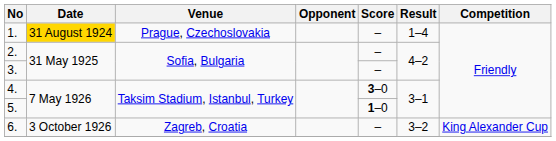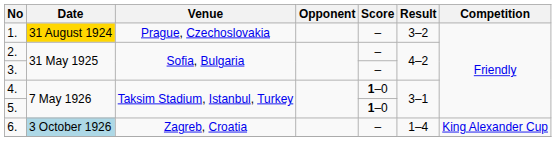1. | Result: 1–4 -> 3–2
4. | Score: 3–0 -> 1–0
6. | Date: no background -> lightblue background
6. | Result: 3–2 -> 1–4
